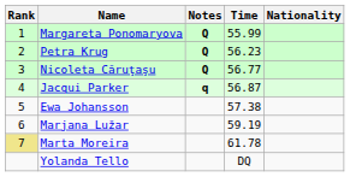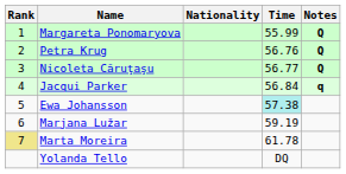columns swapped: Nationality <-> Notes
Petra Krug | Time: 56.23 -> 56.76
Jacqui Parker | Time: 56.87 -> 56.84
Ewa Johansson | Time: no background -> paleturquoise background
